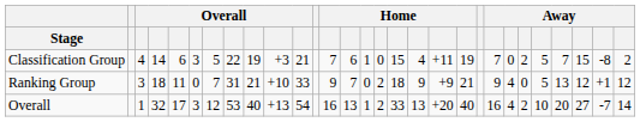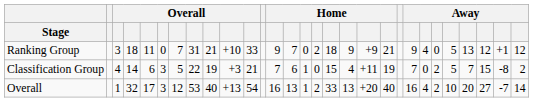rows swapped: Ranking Group <-> Classification Group
